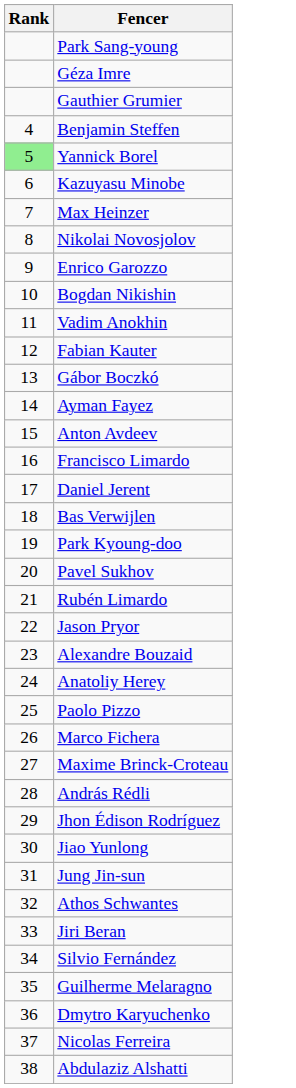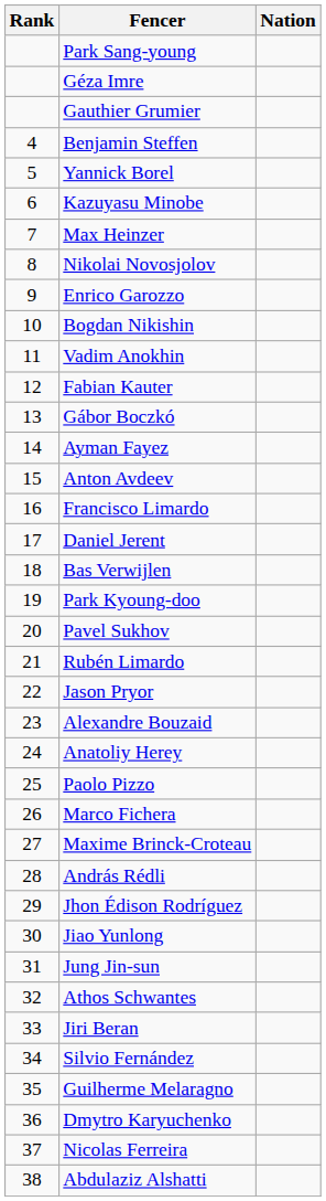+ column: Nation
Yannick Borel | Rank: lightgreen background -> no background
